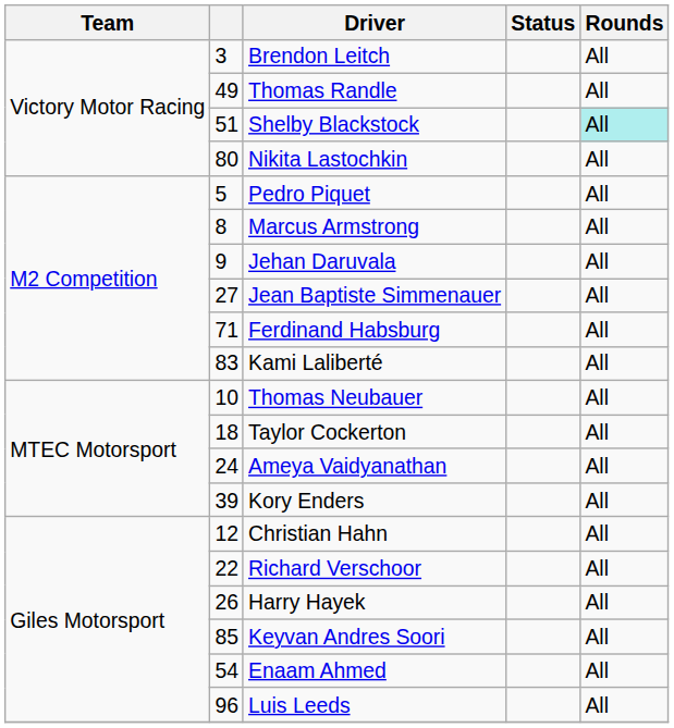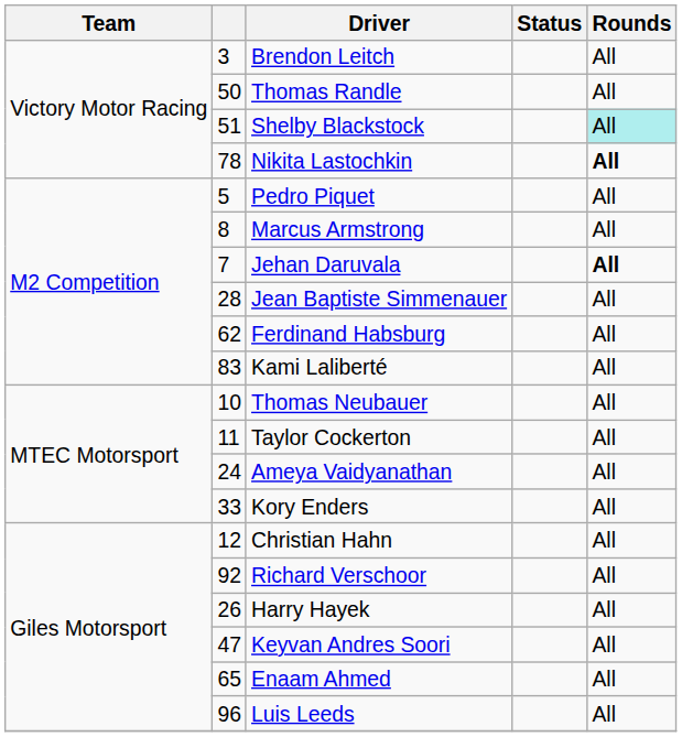Thomas Randle | column 2: 49 -> 50
Nikita Lastochkin | column 2: 80 -> 78
Nikita Lastochkin | Rounds: normal -> bold
Jehan Daruvala | column 2: 9 -> 7
Jehan Daruvala | Rounds: normal -> bold
Jean Baptiste Simmenauer | column 2: 27 -> 28
Ferdinand Habsburg | column 2: 71 -> 62
Taylor Cockerton | column 2: 18 -> 11
Kory Enders | column 2: 39 -> 33
Richard Verschoor | column 2: 22 -> 92
Keyvan Andres Soori | column 2: 85 -> 47
Enaam Ahmed | column 2: 54 -> 65
